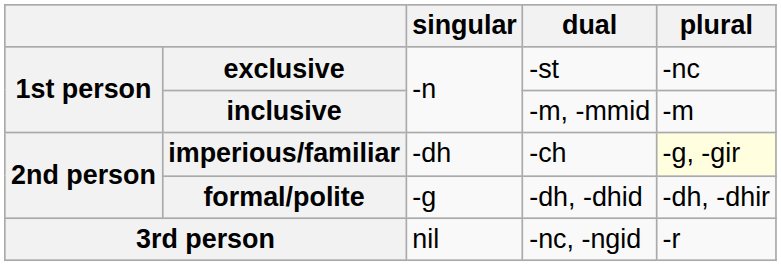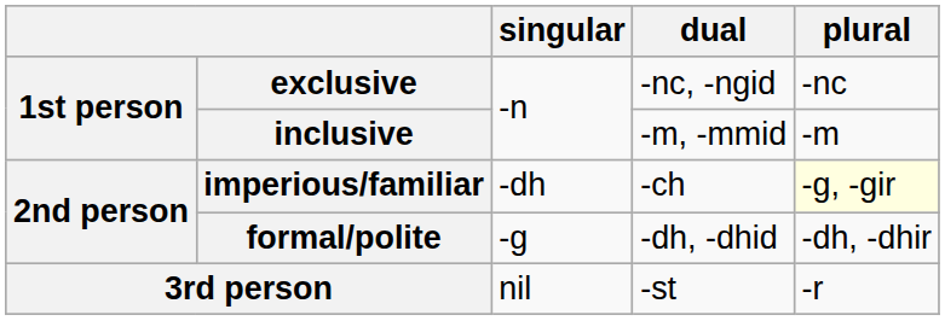exclusive | dual: -st -> -nc, -ngid
3rd person | dual: -nc, -ngid -> -st
